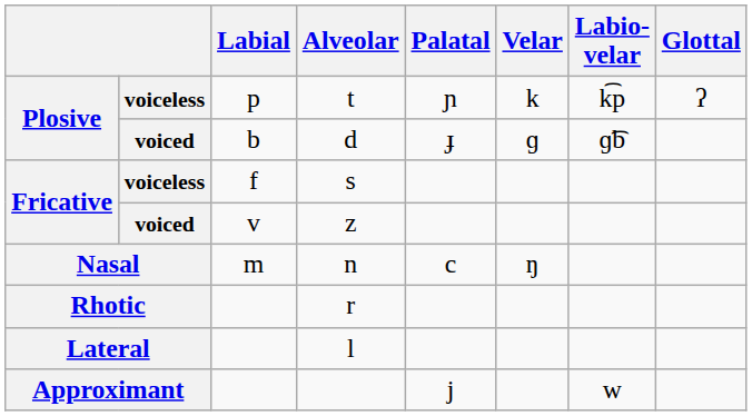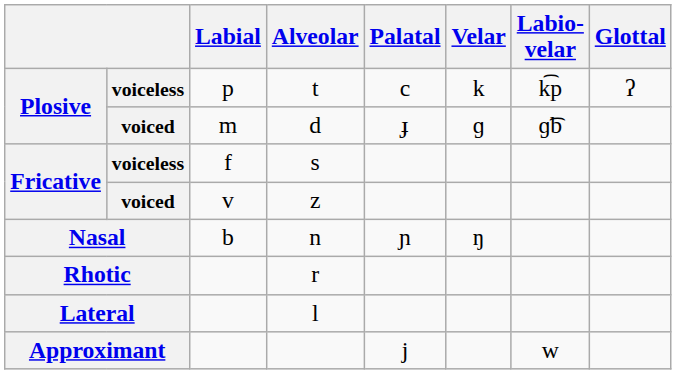t | Palatal: ɲ -> c
d | Labial: b -> m
n | Labial: m -> b
n | Palatal: c -> ɲ
